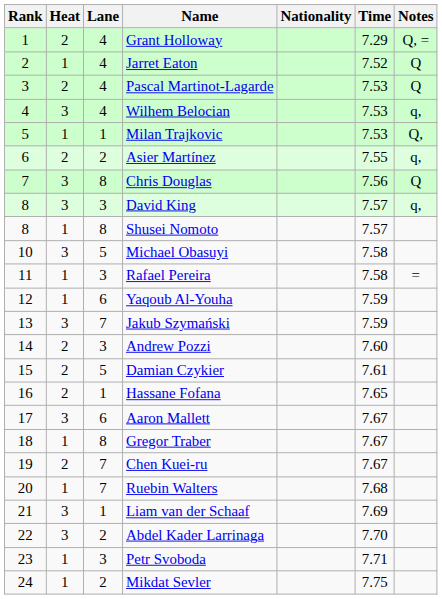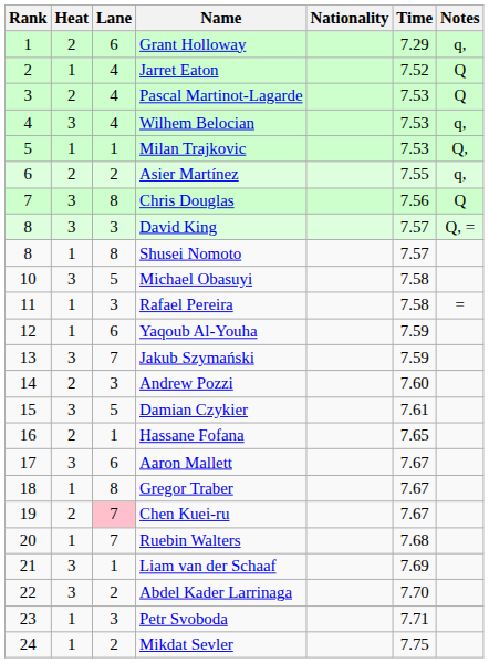Grant Holloway | Lane: 4 -> 6
Grant Holloway | Notes: Q, = -> q,
David King | Notes: q, -> Q, =
Damian Czykier | Heat: 2 -> 3
Chen Kuei-ru | Lane: no background -> pink background
